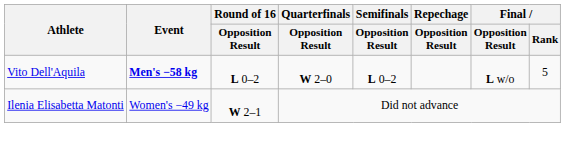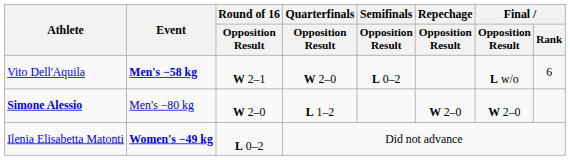Vito Dell'Aquila | Round of 16 / Opposition Result: L 0–2 -> W 2–1
Vito Dell'Aquila | Final / Rank: 5 -> 6
+ row: Simone Alessio | Men's −80 kg | W 2–0 | L 1–2 | W 2–0 | W 2–0
Ilenia Elisabetta Matonti | Event: normal -> bold
Ilenia Elisabetta Matonti | Round of 16 / Opposition Result: W 2–1 -> L 0–2
